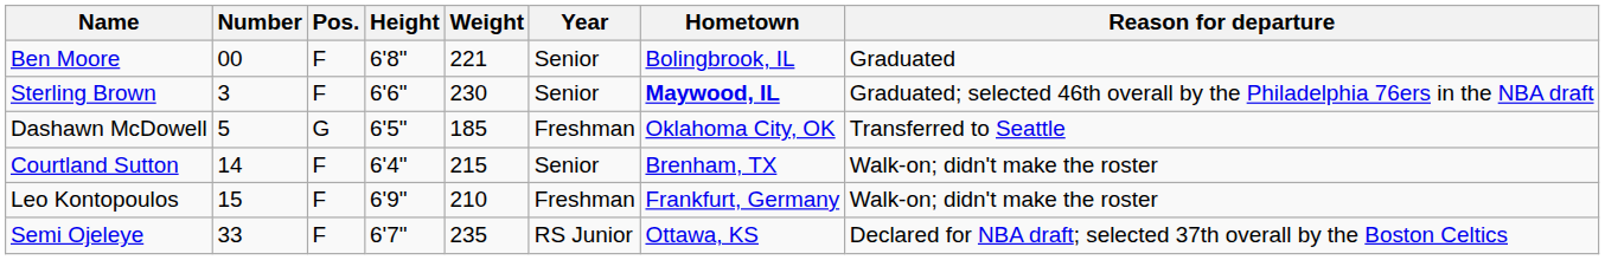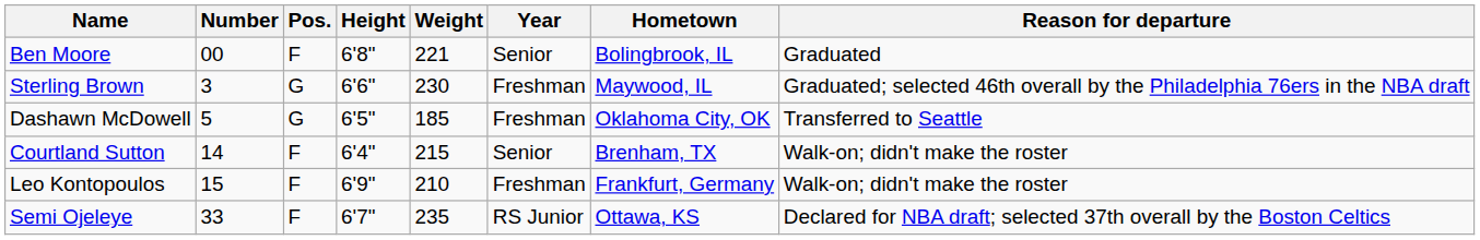Sterling Brown | Pos.: F -> G
Sterling Brown | Year: Senior -> Freshman
Sterling Brown | Hometown: bold -> normal
